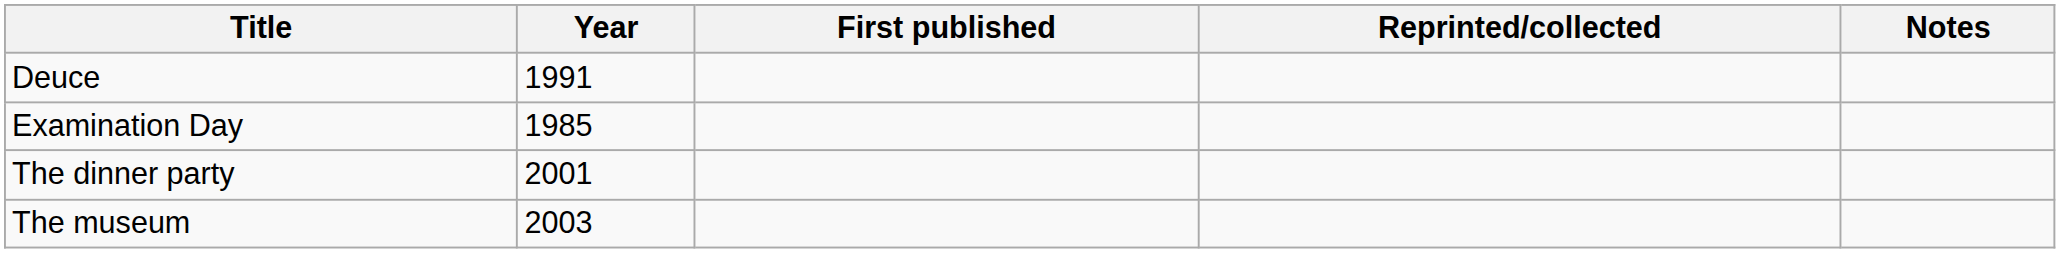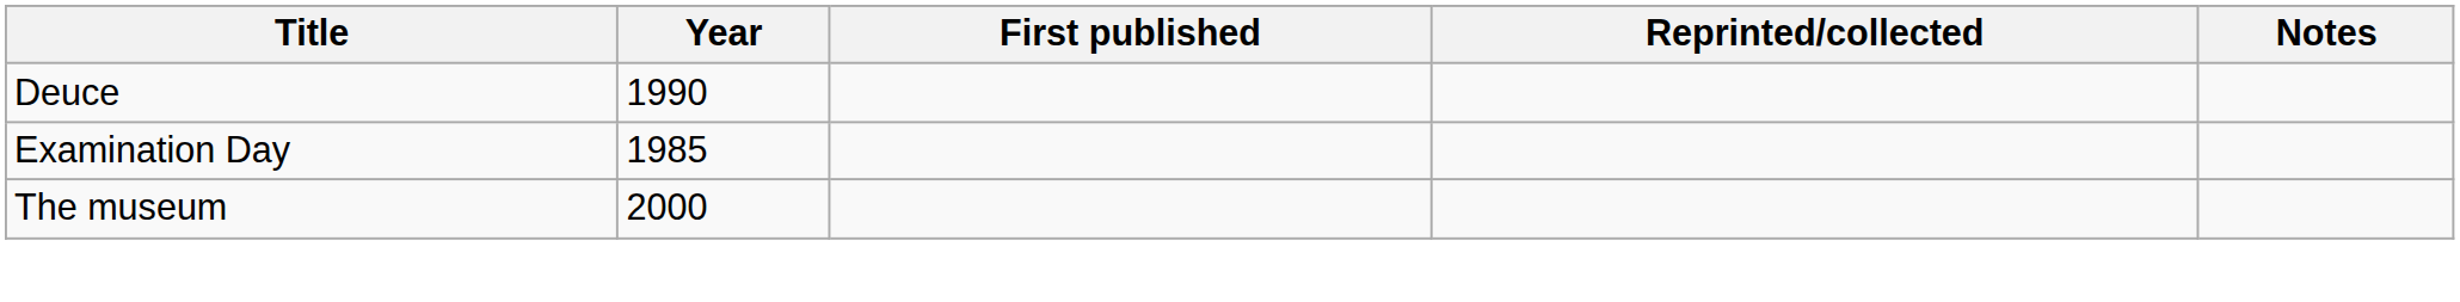Deuce | Year: 1991 -> 1990
- row: The dinner party | 2001
The museum | Year: 2003 -> 2000
